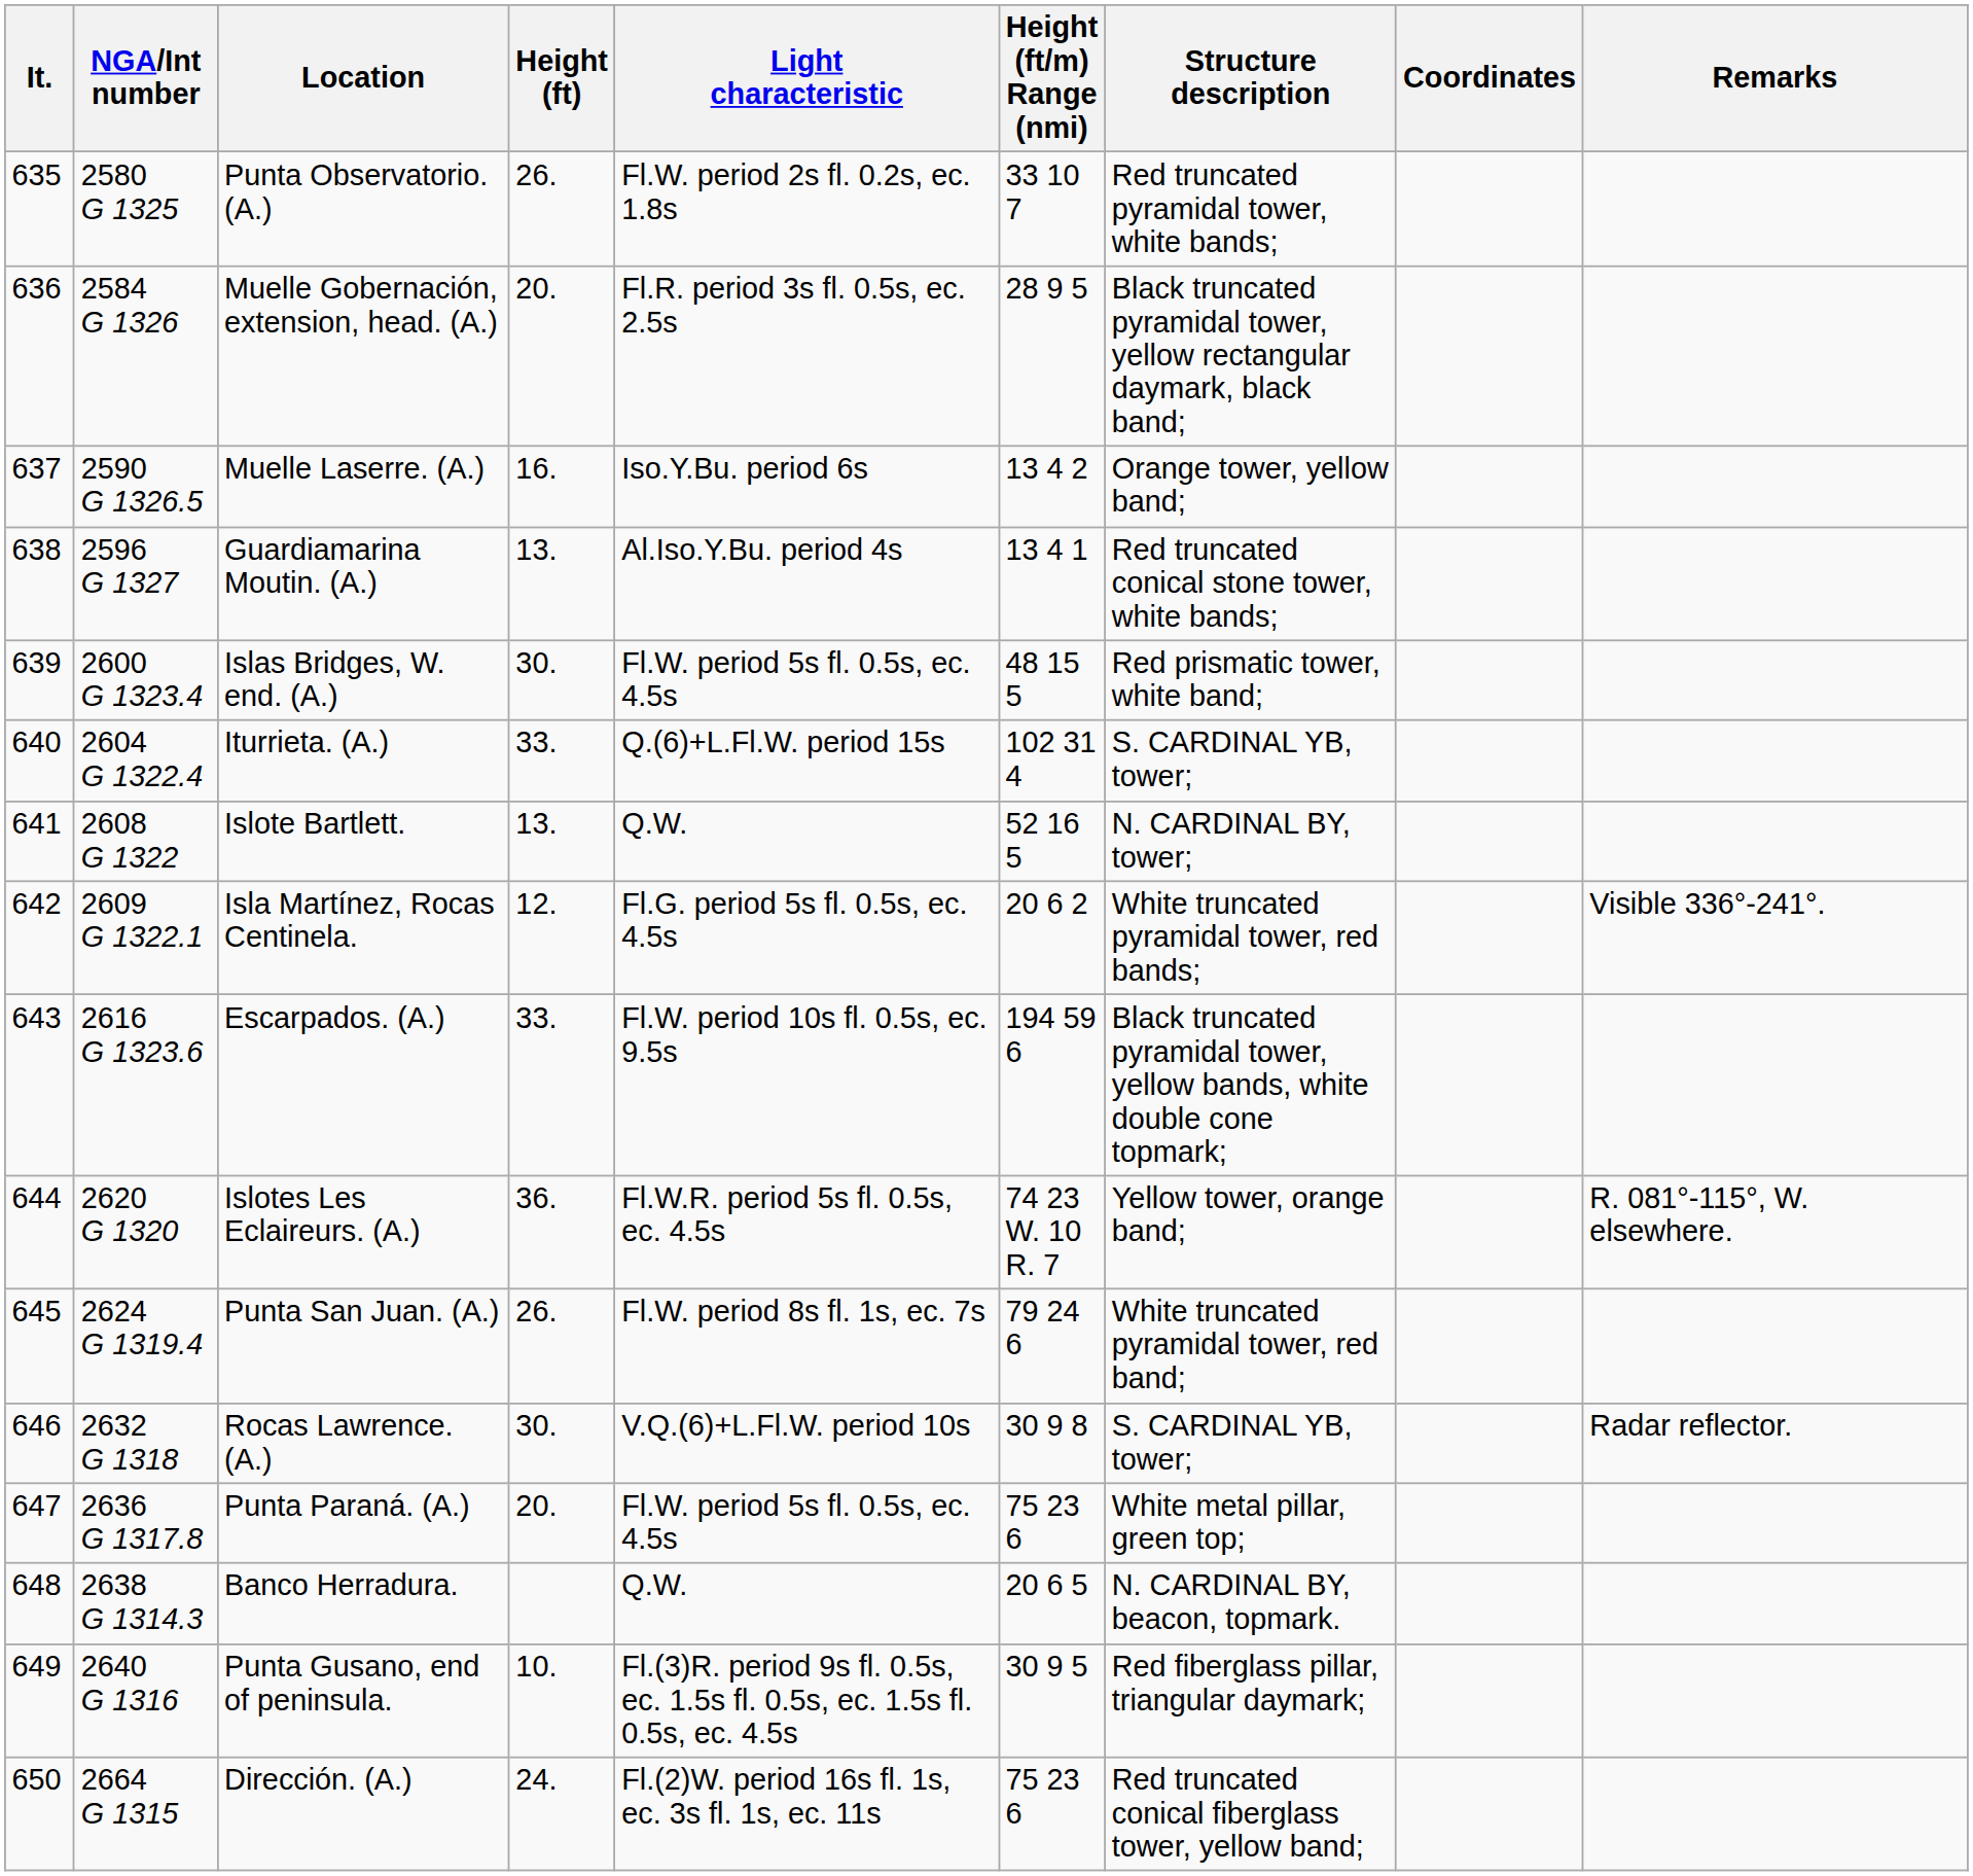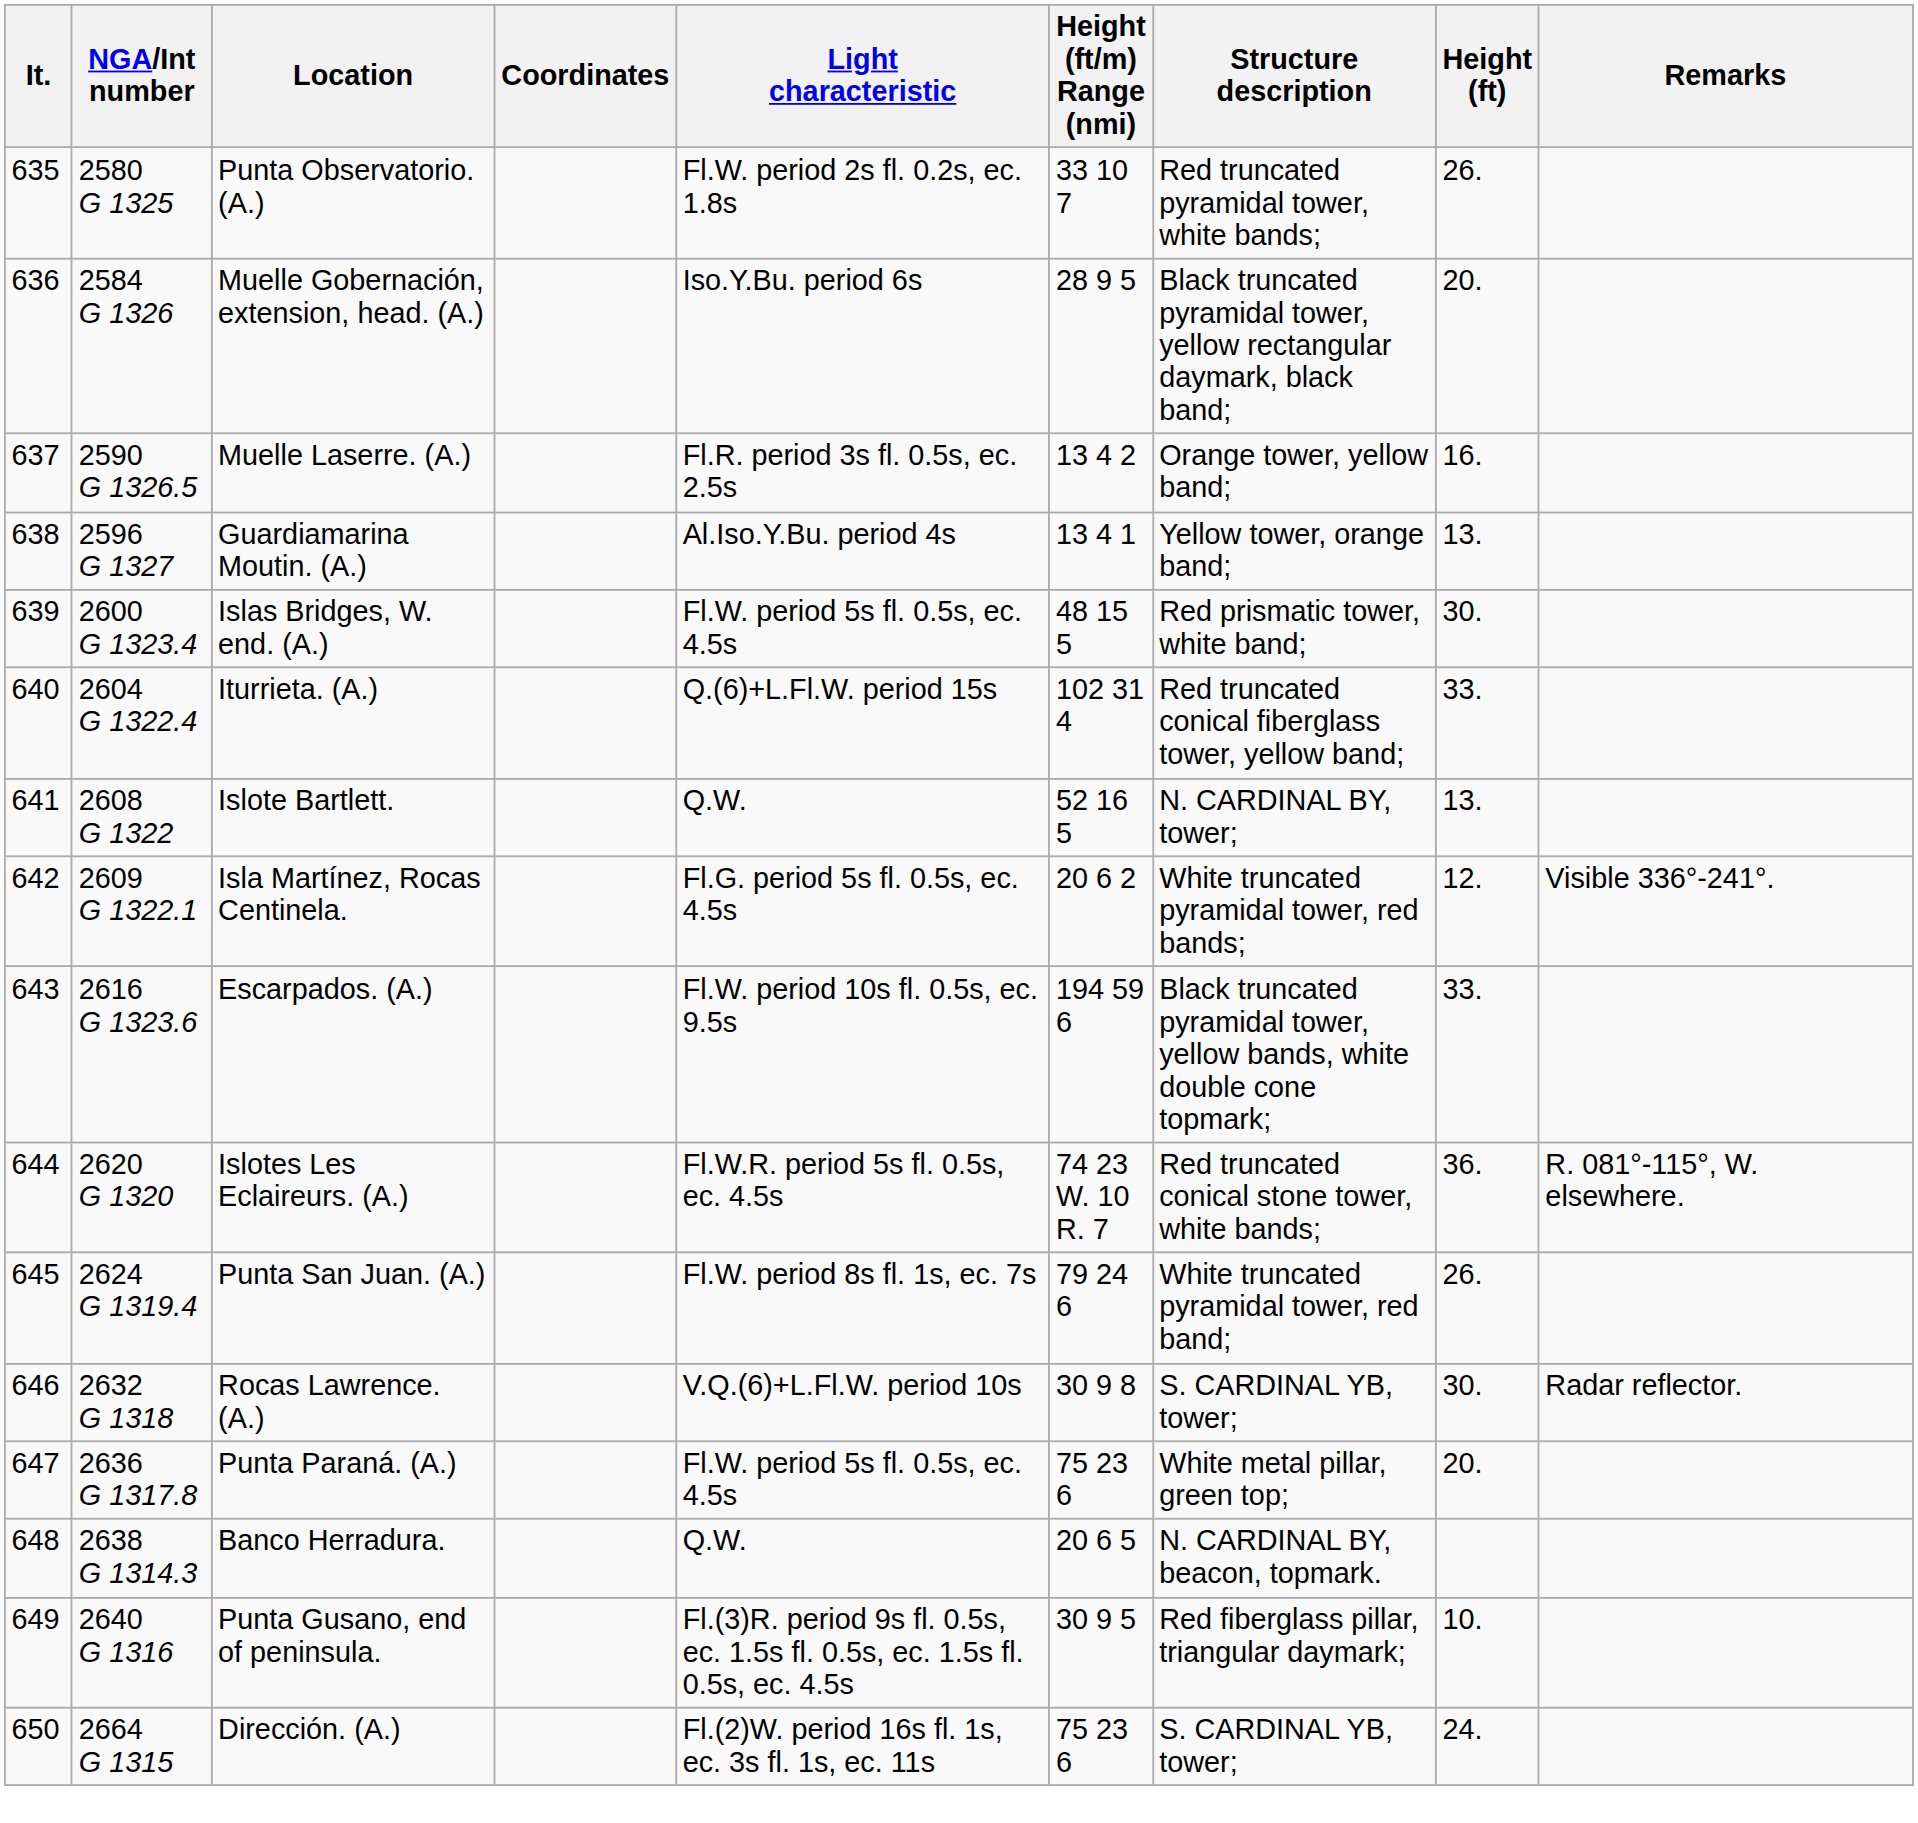columns swapped: Coordinates <-> Height (ft)
Muelle Gobernación, extension, head. (A.) | Light characteristic: Fl.R. period 3s fl. 0.5s, ec. 2.5s -> Iso.Y.Bu. period 6s
Muelle Laserre. (A.) | Light characteristic: Iso.Y.Bu. period 6s -> Fl.R. period 3s fl. 0.5s, ec. 2.5s
Guardiamarina Moutin. (A.) | Structure description: Red truncated conical stone tower, white bands; -> Yellow tower, orange band;
Iturrieta. (A.) | Structure description: S. CARDINAL YB, tower; -> Red truncated conical fiberglass tower, yellow band;
Islotes Les Eclaireurs. (A.) | Structure description: Yellow tower, orange band; -> Red truncated conical stone tower, white bands;
Dirección. (A.) | Structure description: Red truncated conical fiberglass tower, yellow band; -> S. CARDINAL YB, tower;
